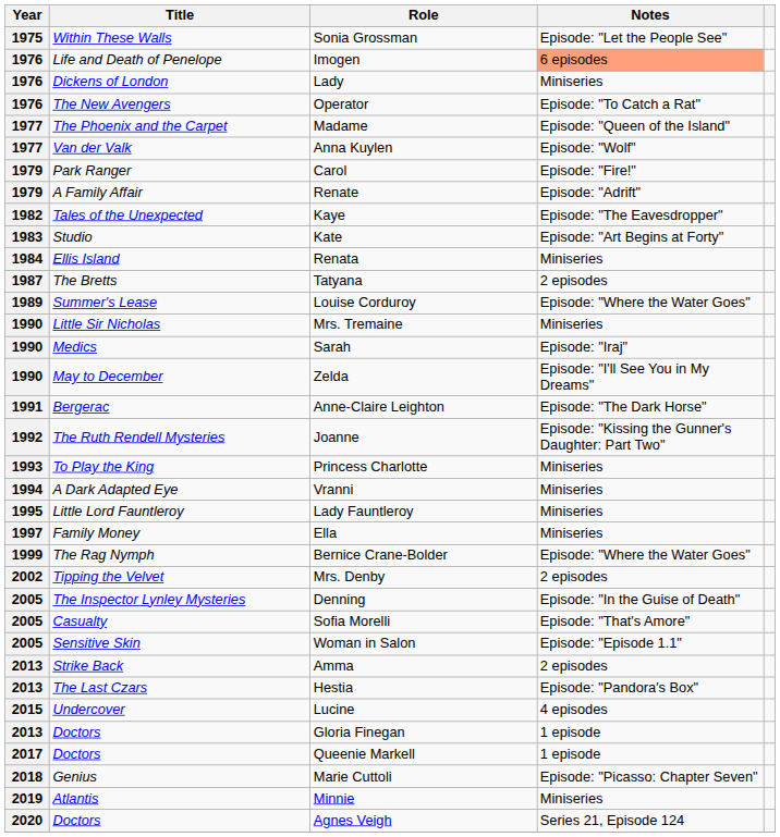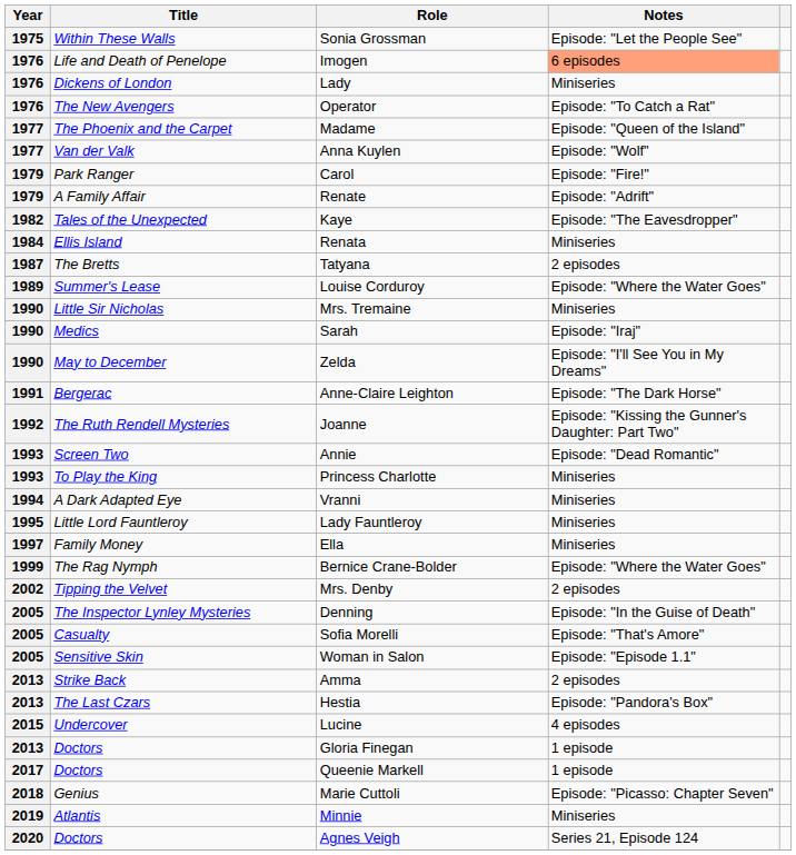- row: 1983 | Studio | Kate | Episode: "Art Begins at Forty"
+ row: 1993 | Screen Two | Annie | Episode: "Dead Romantic"
